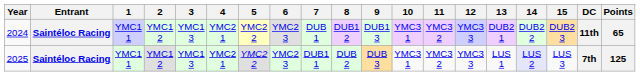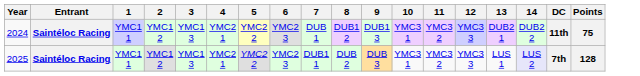- column: 15 | DUB2 3 | LUS 3
2024 | Points: 65 -> 75
2025 | Points: 125 -> 128
